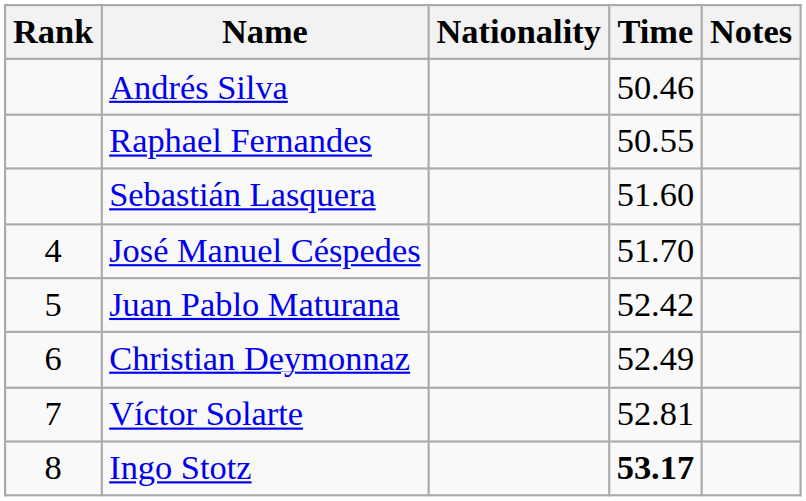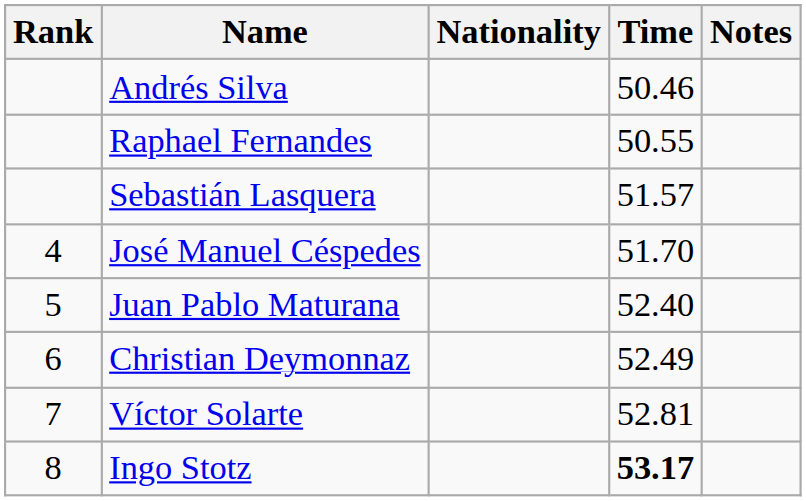Sebastián Lasquera | Time: 51.60 -> 51.57
Juan Pablo Maturana | Time: 52.42 -> 52.40
